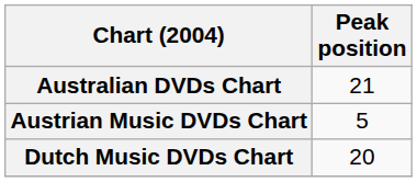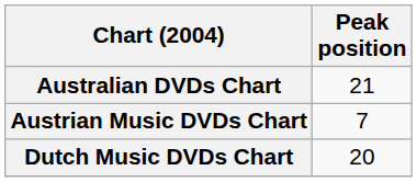Austrian Music DVDs Chart | Peak position: 5 -> 7
